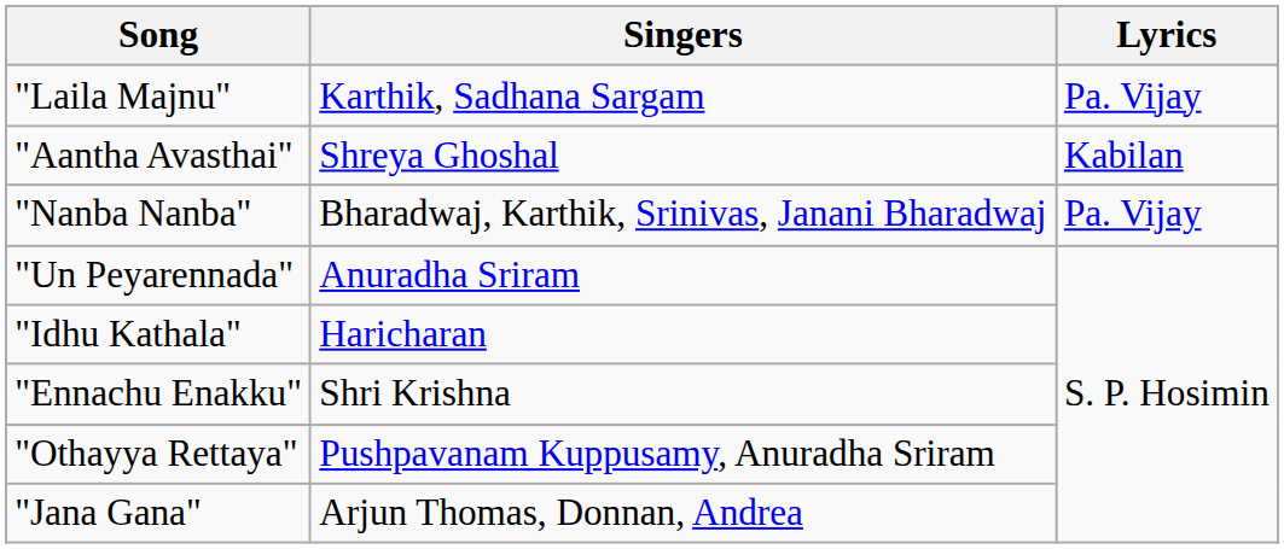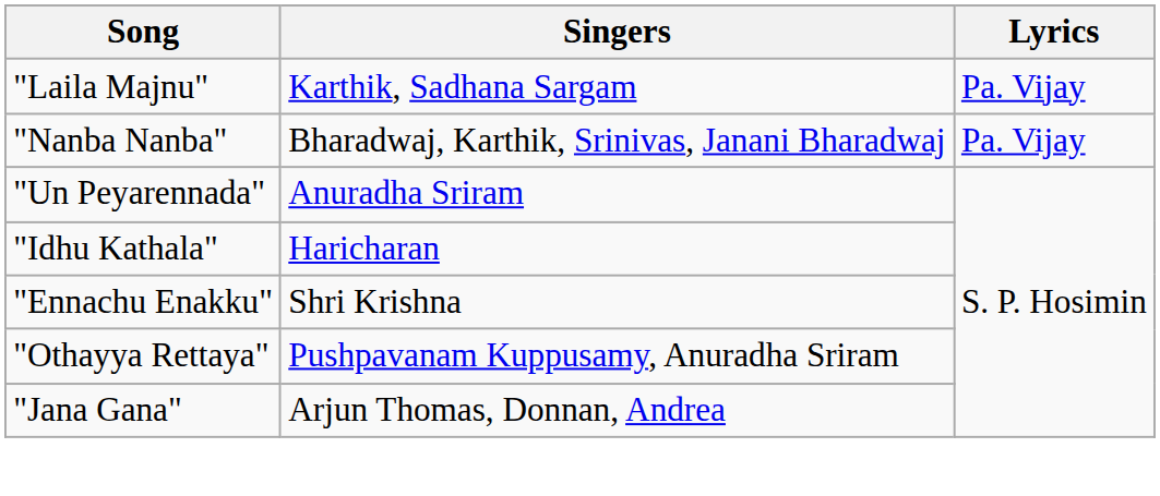- row: "Aantha Avasthai" | Shreya Ghoshal | Kabilan
